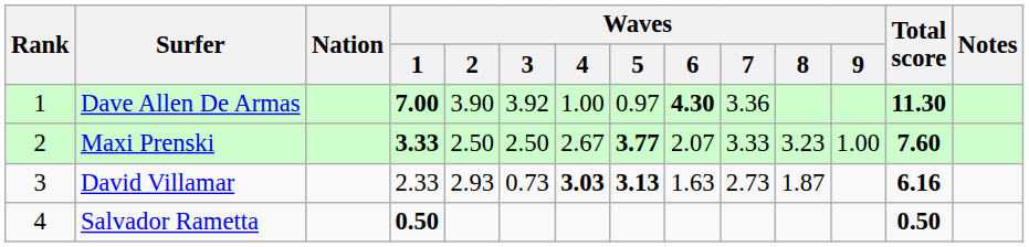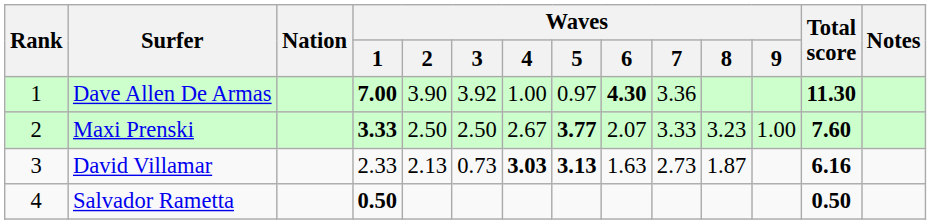David Villamar | Waves / 2: 2.93 -> 2.13
